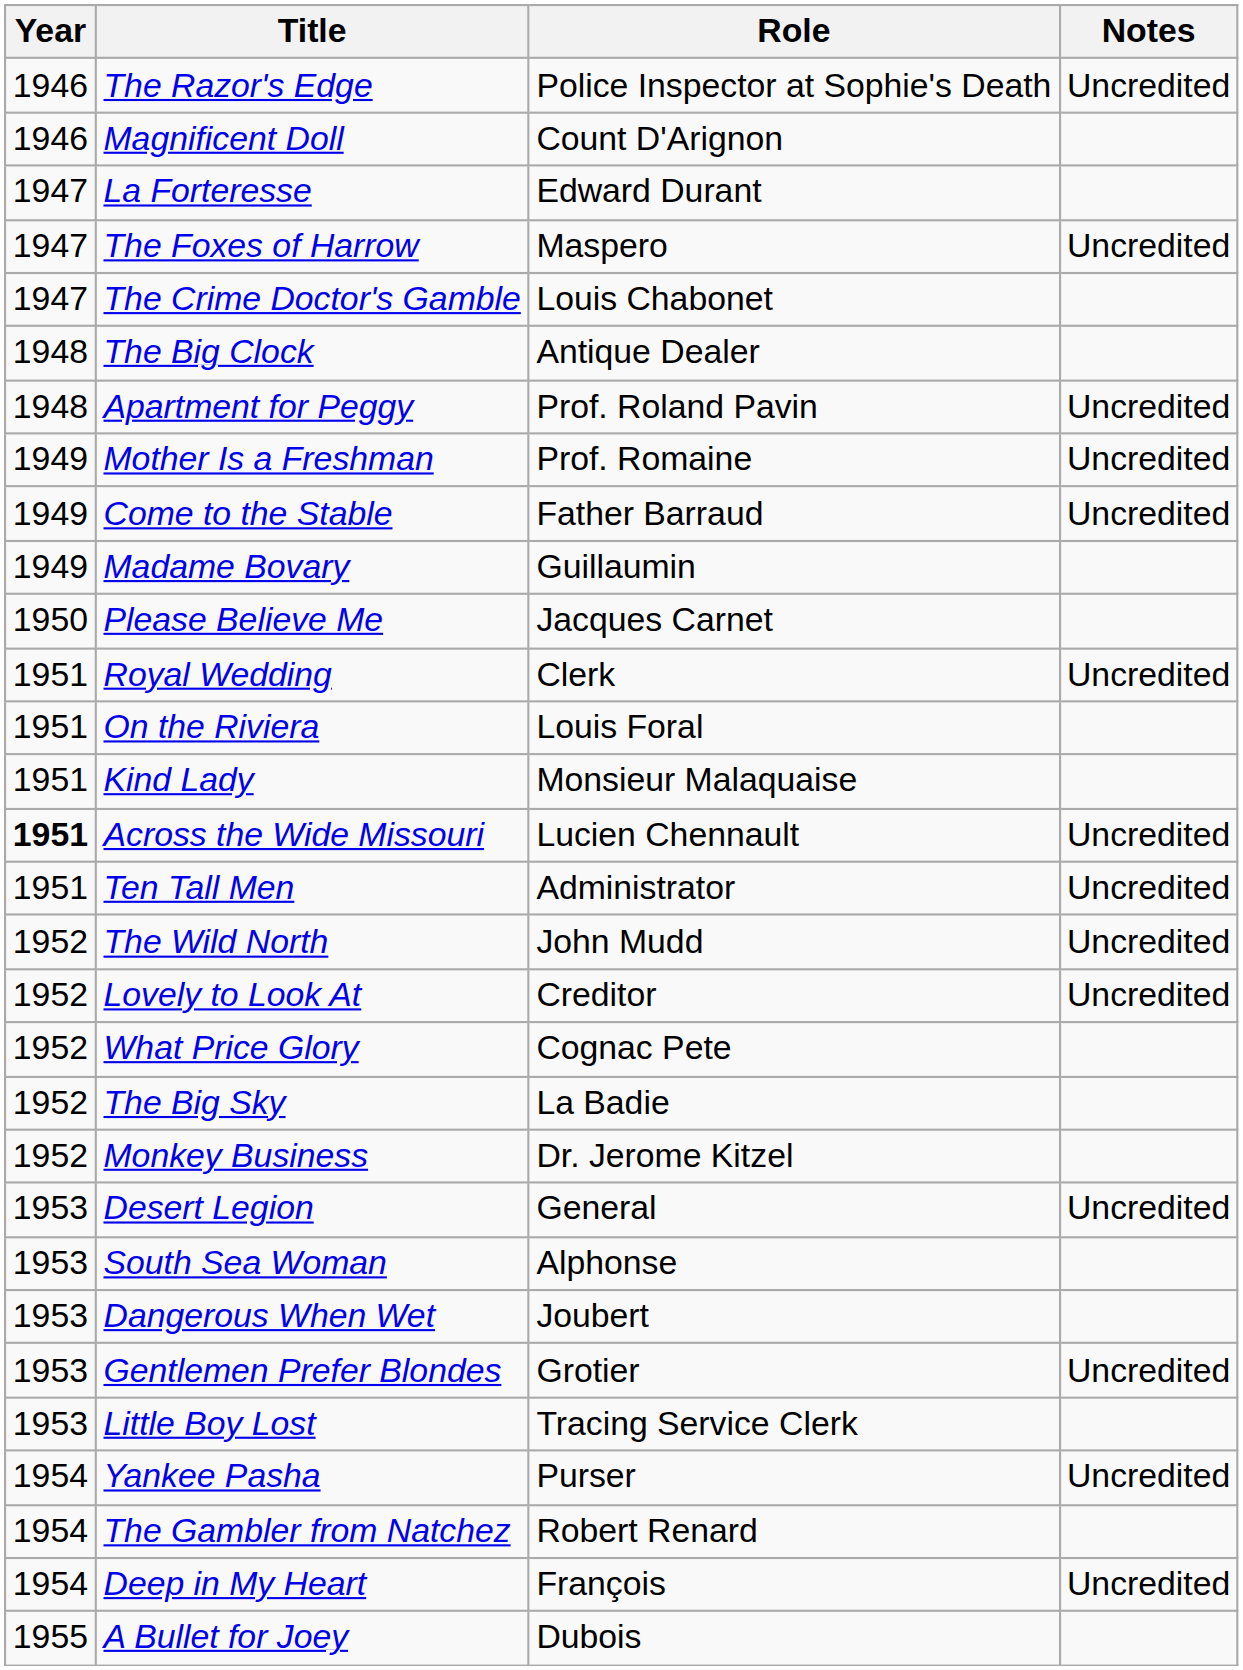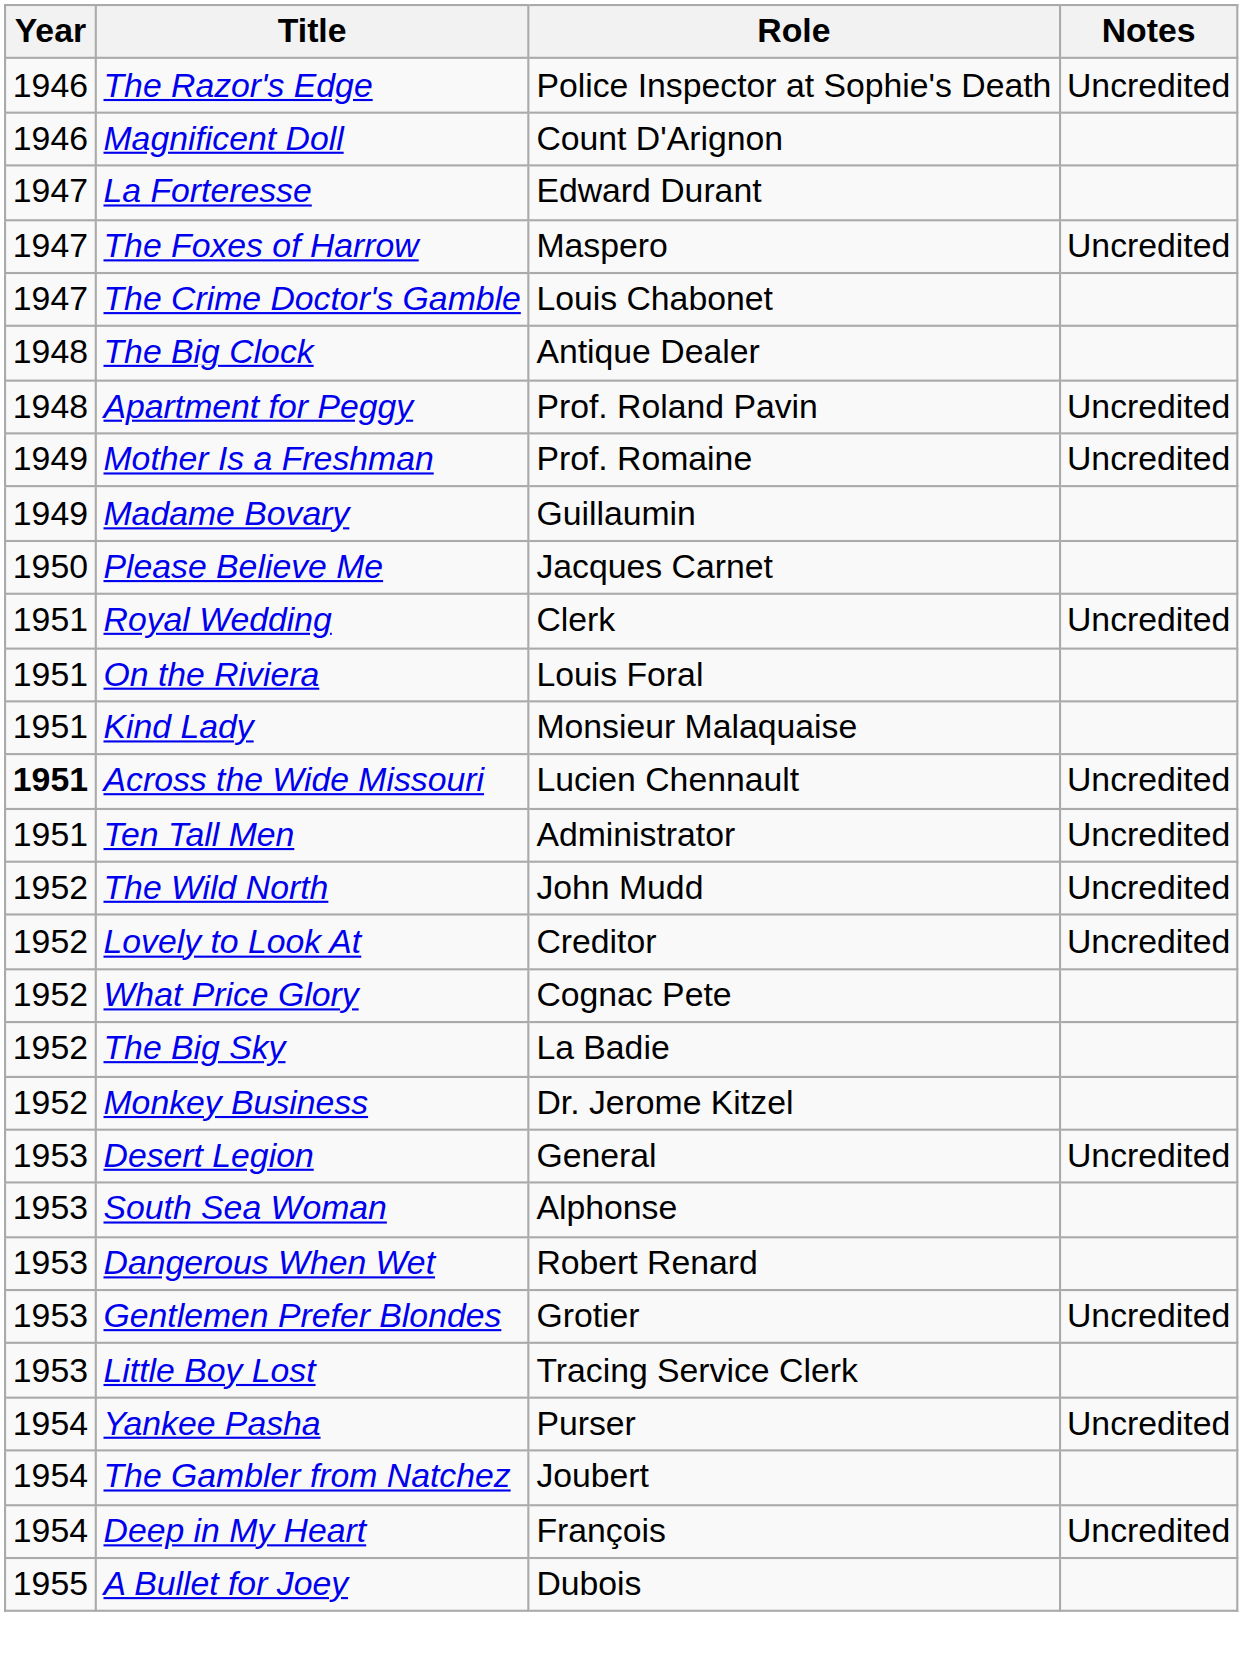- row: 1949 | Come to the Stable | Father Barraud | Uncredited
Dangerous When Wet | Role: Joubert -> Robert Renard
The Gambler from Natchez | Role: Robert Renard -> Joubert
